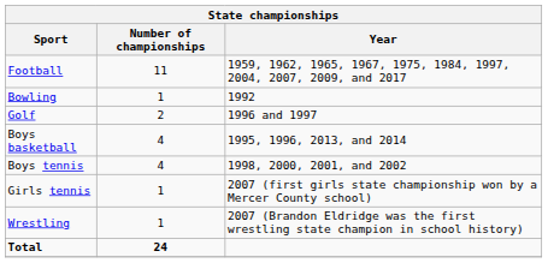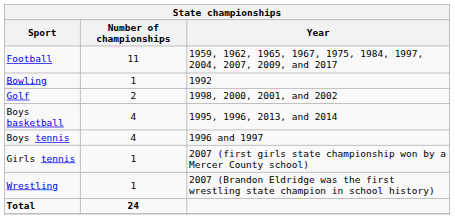Golf | Year: 1996 and 1997 -> 1998, 2000, 2001, and 2002
Boys tennis | Year: 1998, 2000, 2001, and 2002 -> 1996 and 1997
